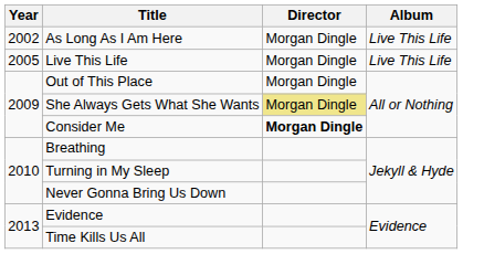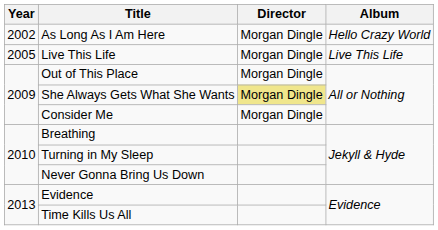As Long As I Am Here | Album: Live This Life -> Hello Crazy World
Consider Me | Director: bold -> normal
